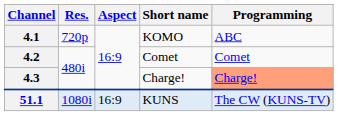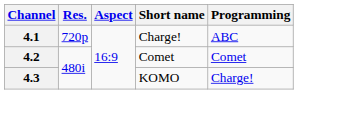4.1 | Short name: KOMO -> Charge!
4.3 | Short name: Charge! -> KOMO
4.3 | Programming: lightsalmon background -> no background
- row: 51.1 | 1080i | 16:9 | KUNS | The CW (KUNS-TV)
